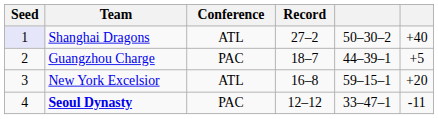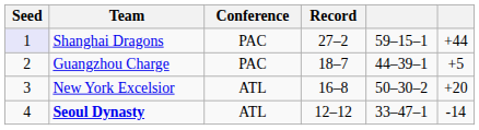Shanghai Dragons | Conference: ATL -> PAC
Shanghai Dragons | column 5: 50–30–2 -> 59–15–1
Shanghai Dragons | column 6: +40 -> +44
New York Excelsior | column 5: 59–15–1 -> 50–30–2
Seoul Dynasty | Conference: PAC -> ATL
Seoul Dynasty | column 6: -11 -> -14
